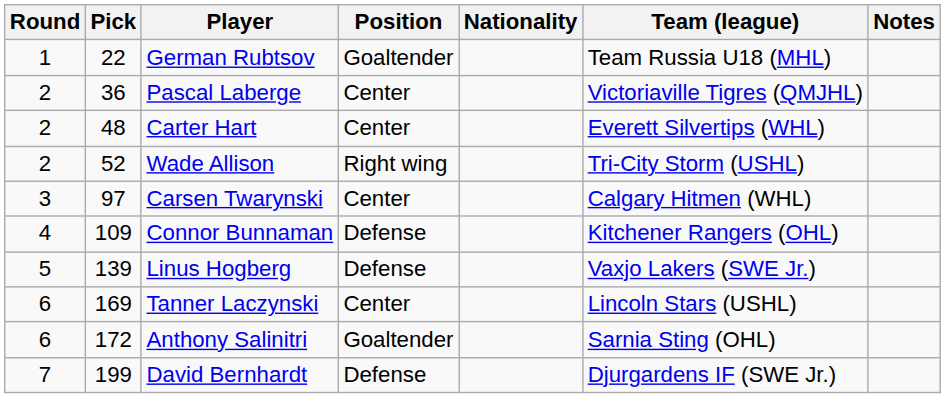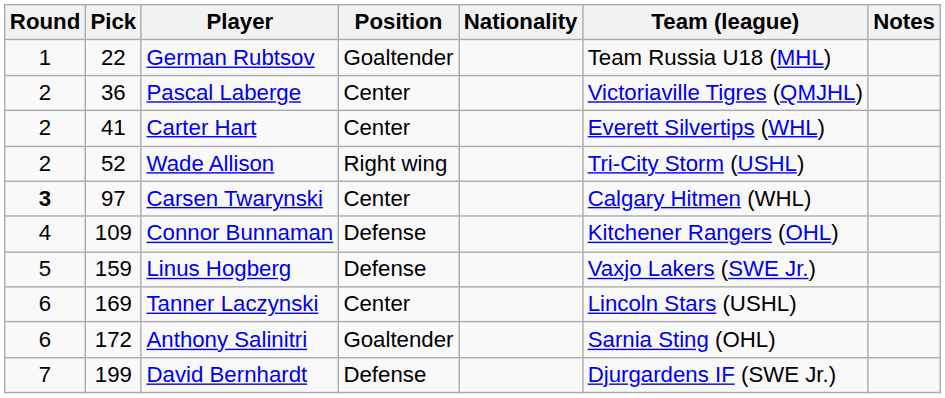Carter Hart | Pick: 48 -> 41
Carsen Twarynski | Round: normal -> bold
Linus Hogberg | Pick: 139 -> 159
